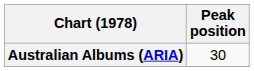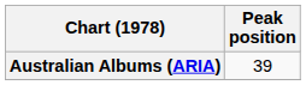Australian Albums (ARIA) | Peak position: 30 -> 39
